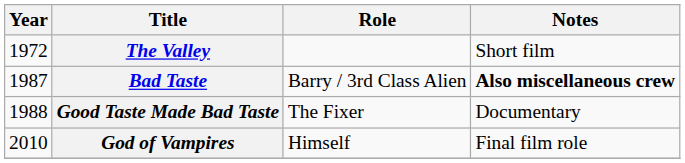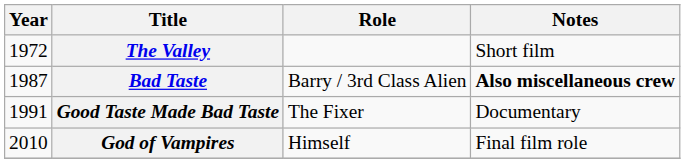Good Taste Made Bad Taste | Year: 1988 -> 1991
